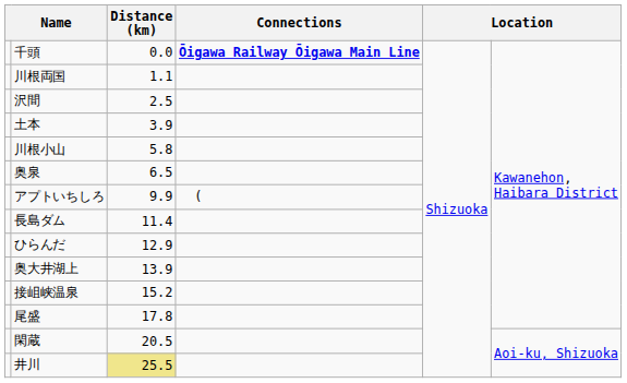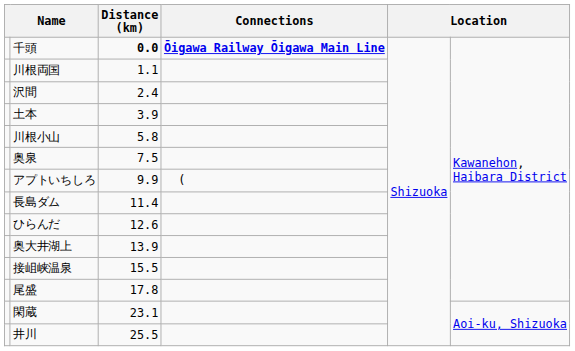千頭 | Distance (km): normal -> bold
沢間 | Distance (km): 2.5 -> 2.4
奥泉 | Distance (km): 6.5 -> 7.5
ひらんだ | Distance (km): 12.9 -> 12.6
接岨峡温泉 | Distance (km): 15.2 -> 15.5
閑蔵 | Distance (km): 20.5 -> 23.1
井川 | Distance (km): khaki background -> no background
